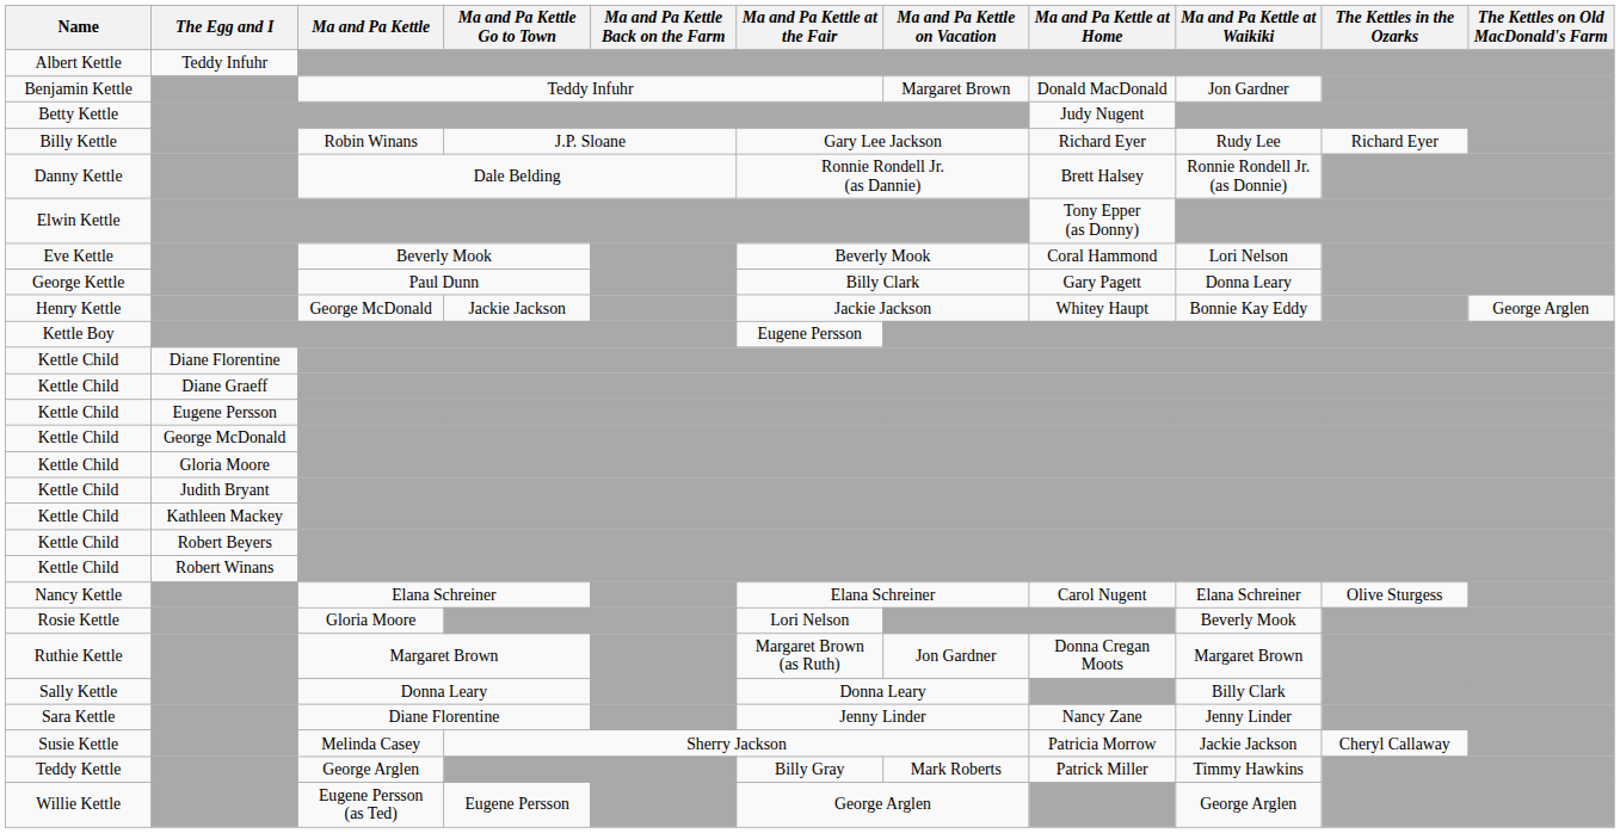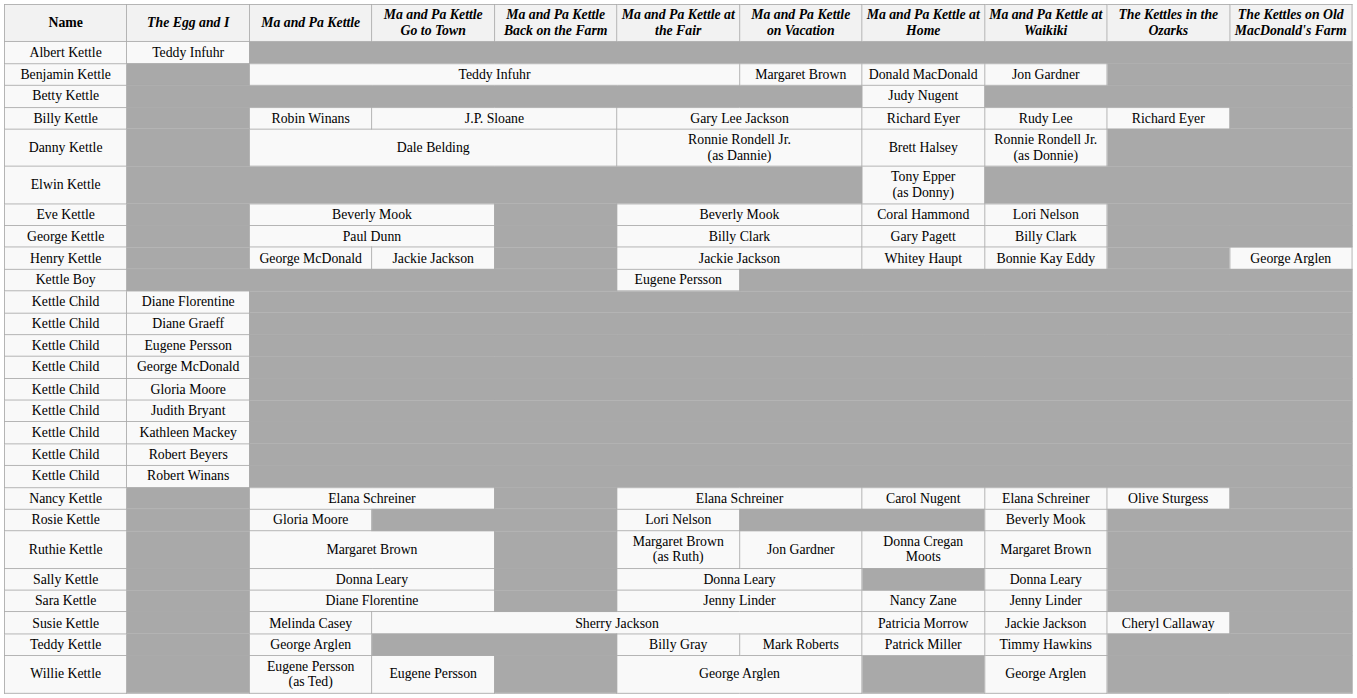George Kettle | Ma and Pa Kettle at Waikiki: Donna Leary -> Billy Clark
Sally Kettle | Ma and Pa Kettle at Waikiki: Billy Clark -> Donna Leary
